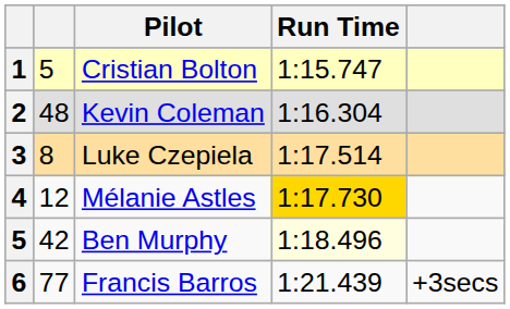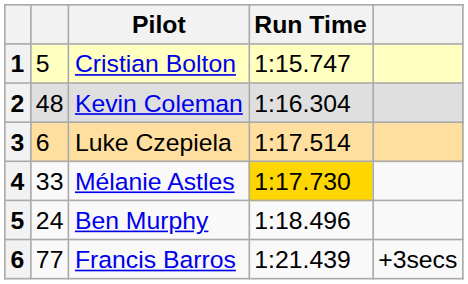Luke Czepiela | column 2: 8 -> 6
Mélanie Astles | column 2: 12 -> 33
Ben Murphy | column 2: 42 -> 24
Ben Murphy | Run Time: lightyellow background -> no background
